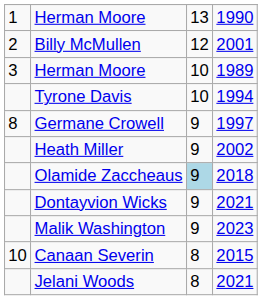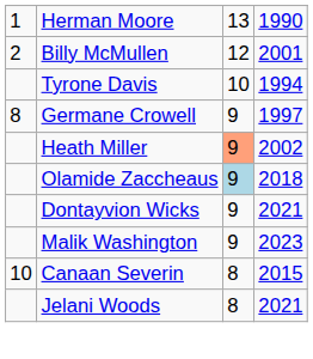- row: 3 | Herman Moore | 10 | 1989
Heath Miller | column 3: no background -> lightsalmon background
